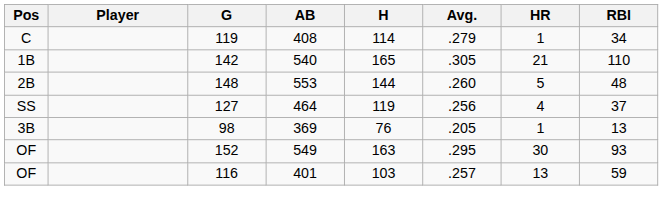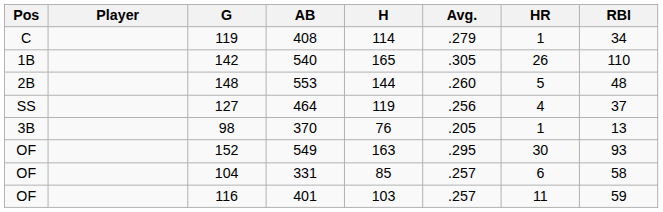142 | HR: 21 -> 26
98 | AB: 369 -> 370
+ row: OF | 104 | 331 | 85 | .257 | 6 | 58
116 | HR: 13 -> 11
